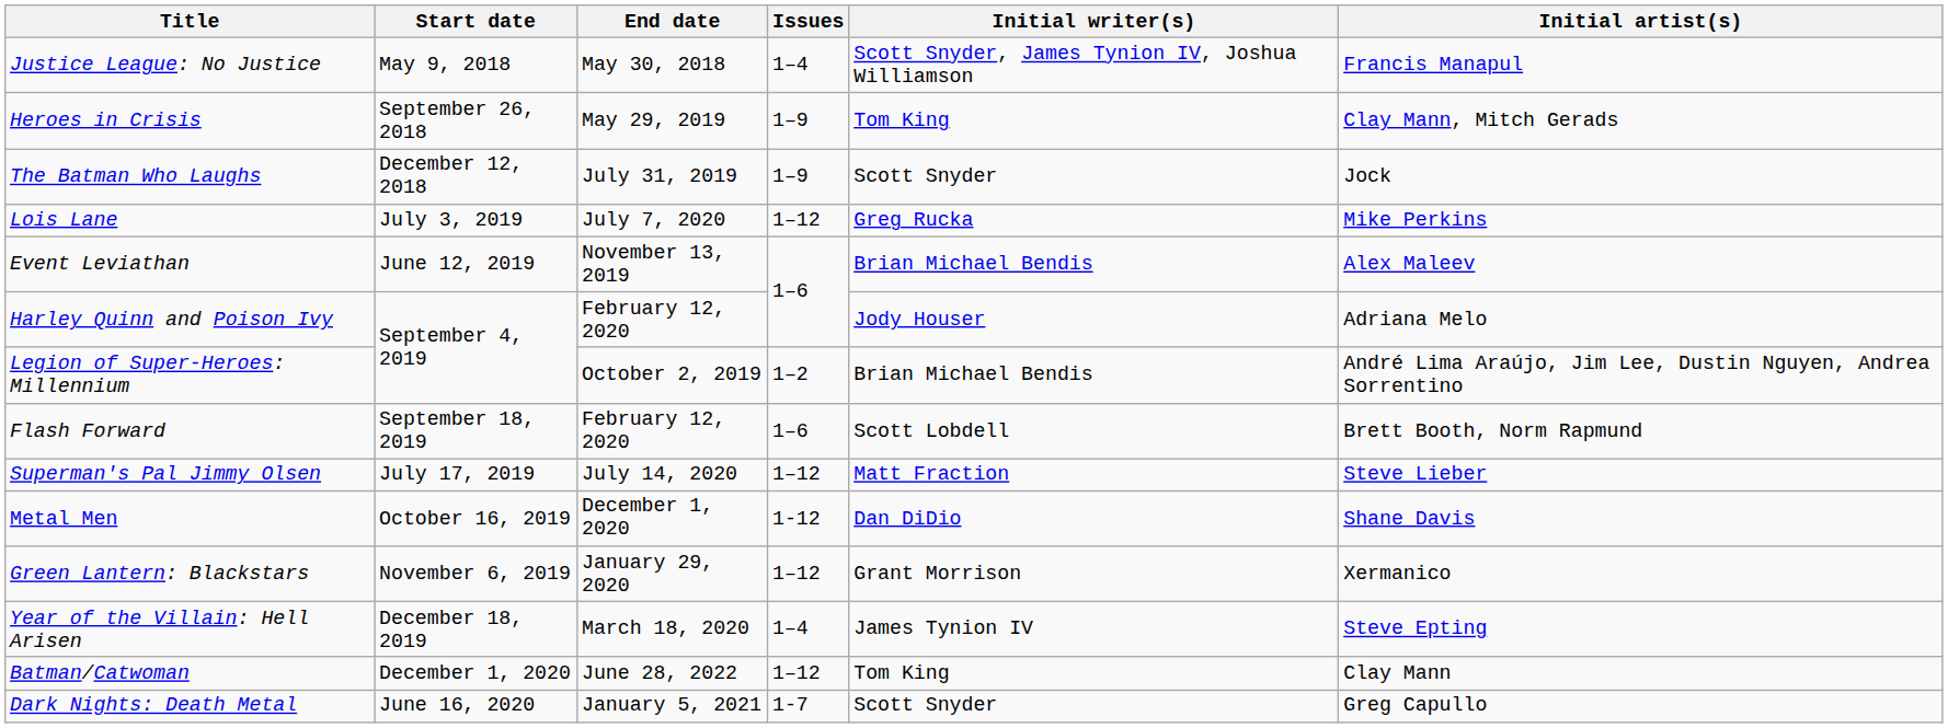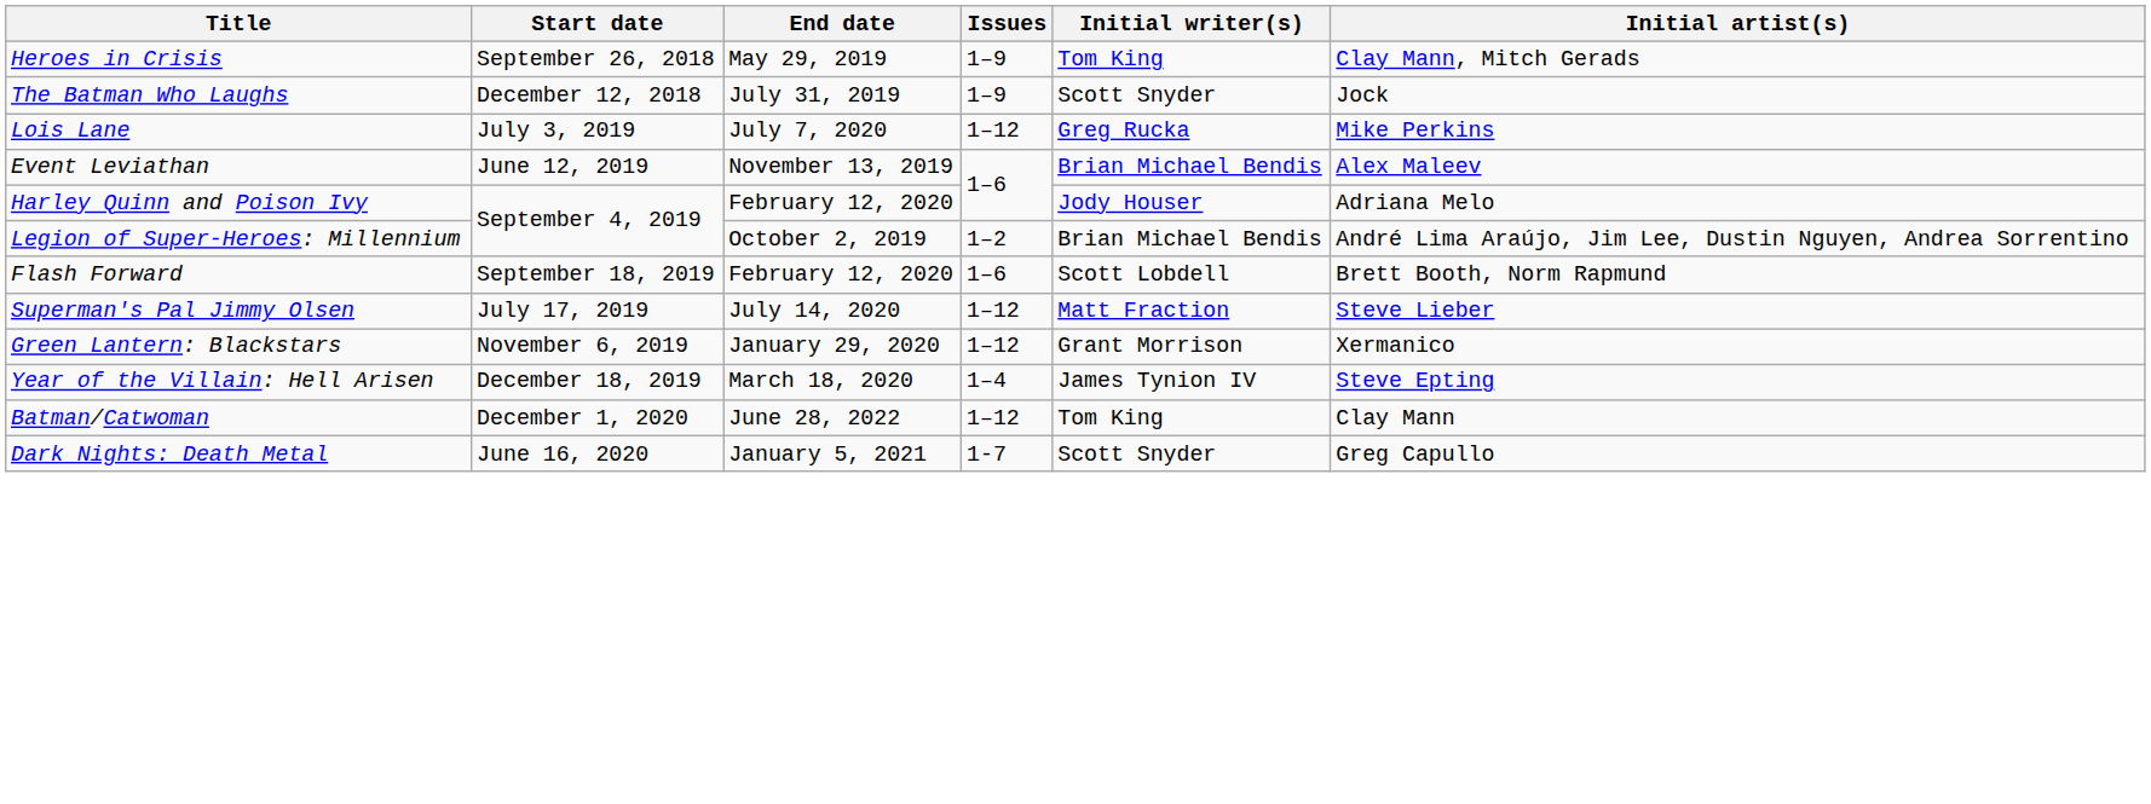- row: Justice League: No Justice | May 9, 2018 | May 30, 2018 | 1–4 | Scott Snyder, James Tynion IV, Joshua Williamson | Francis Manapul
- row: Metal Men | October 16, 2019 | December 1, 2020 | 1-12 | Dan DiDio | Shane Davis
